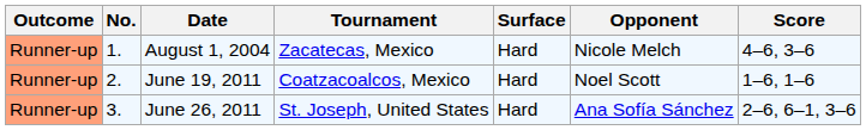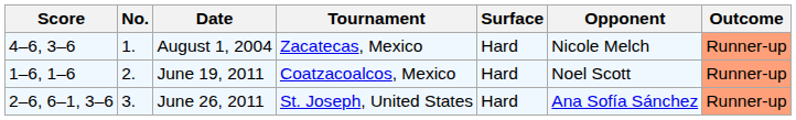columns swapped: Outcome <-> Score
